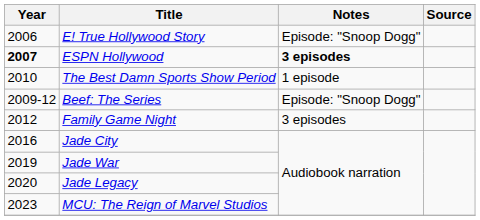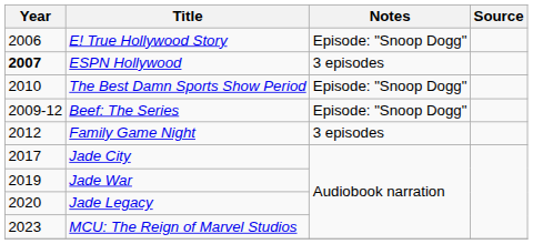ESPN Hollywood | Notes: bold -> normal
The Best Damn Sports Show Period | Notes: 1 episode -> Episode: "Snoop Dogg"
Jade City | Year: 2016 -> 2017
